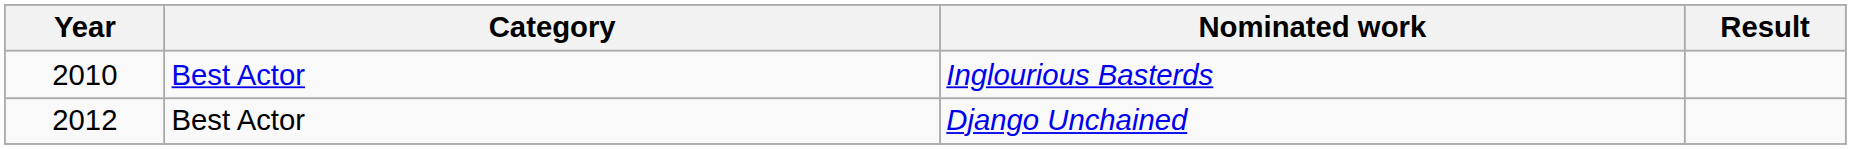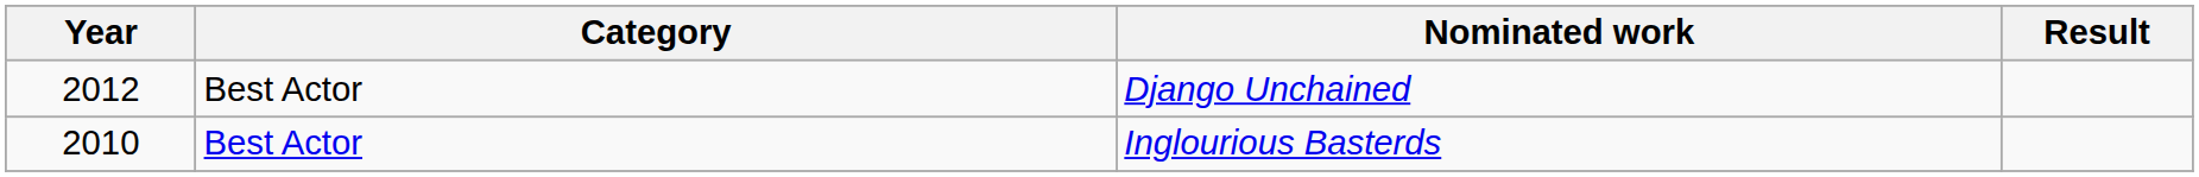rows swapped: Inglourious Basterds <-> Django Unchained
